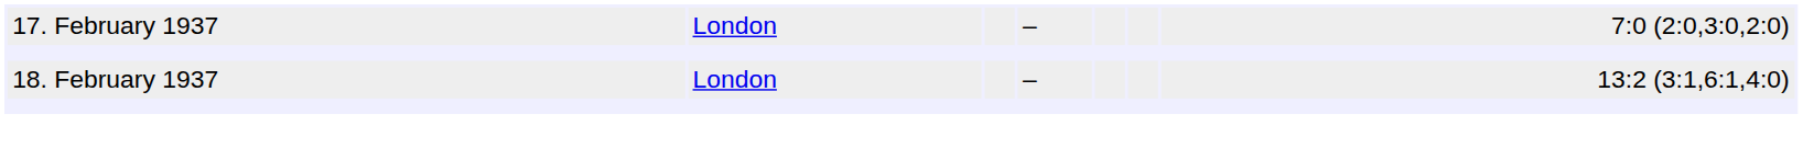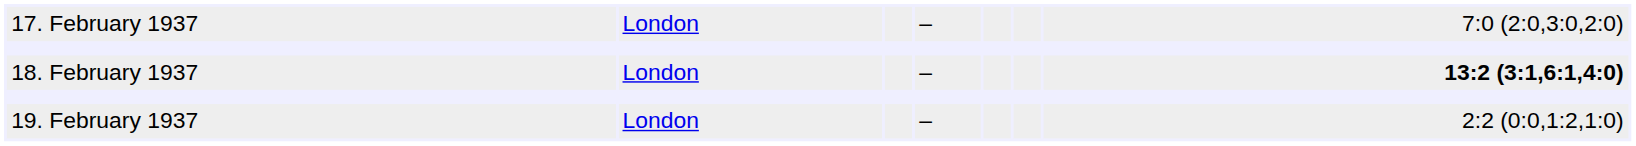18. February 1937 | column 7: normal -> bold
+ row: 19. February 1937 | London | – | 2:2 (0:0,1:2,1:0)
